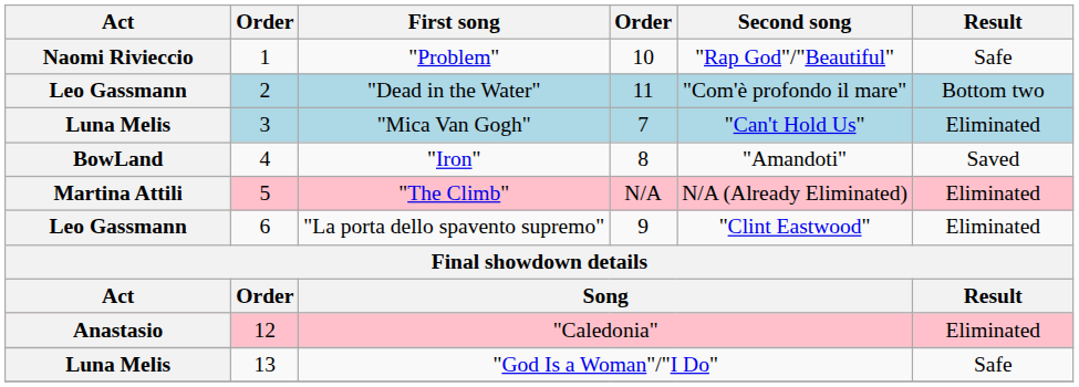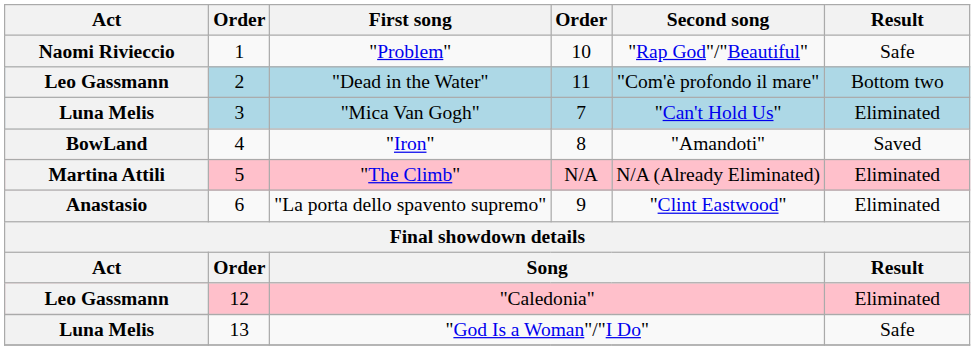"La porta dello spavento supremo" | Act: Leo Gassmann -> Anastasio
"Caledonia" | Act: Anastasio -> Leo Gassmann
